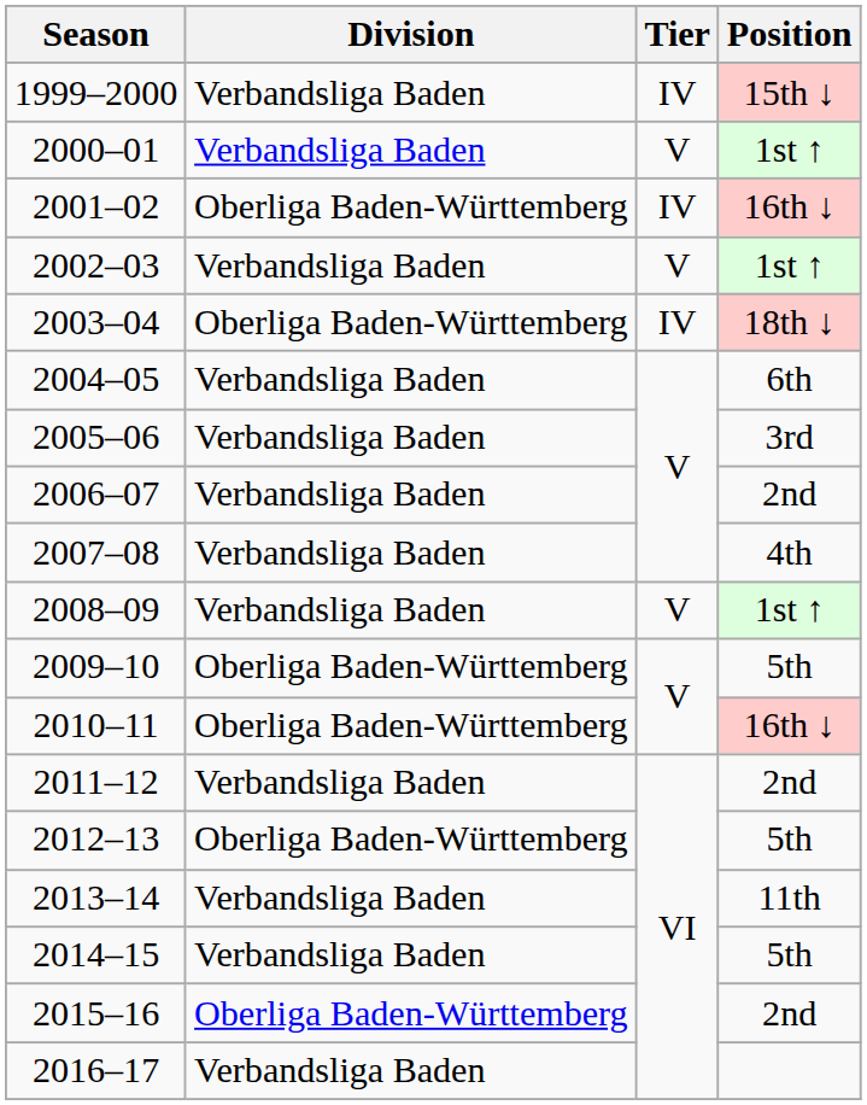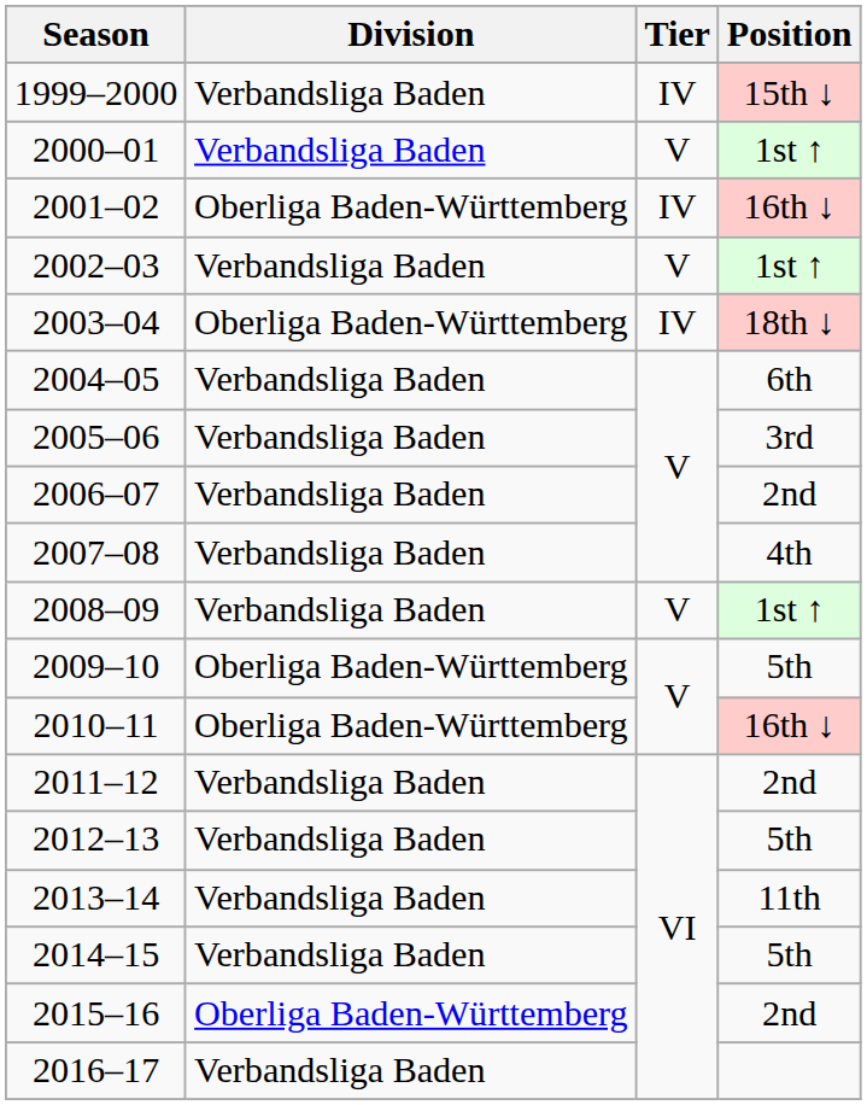2012–13 | Division: Oberliga Baden-Württemberg -> Verbandsliga Baden
